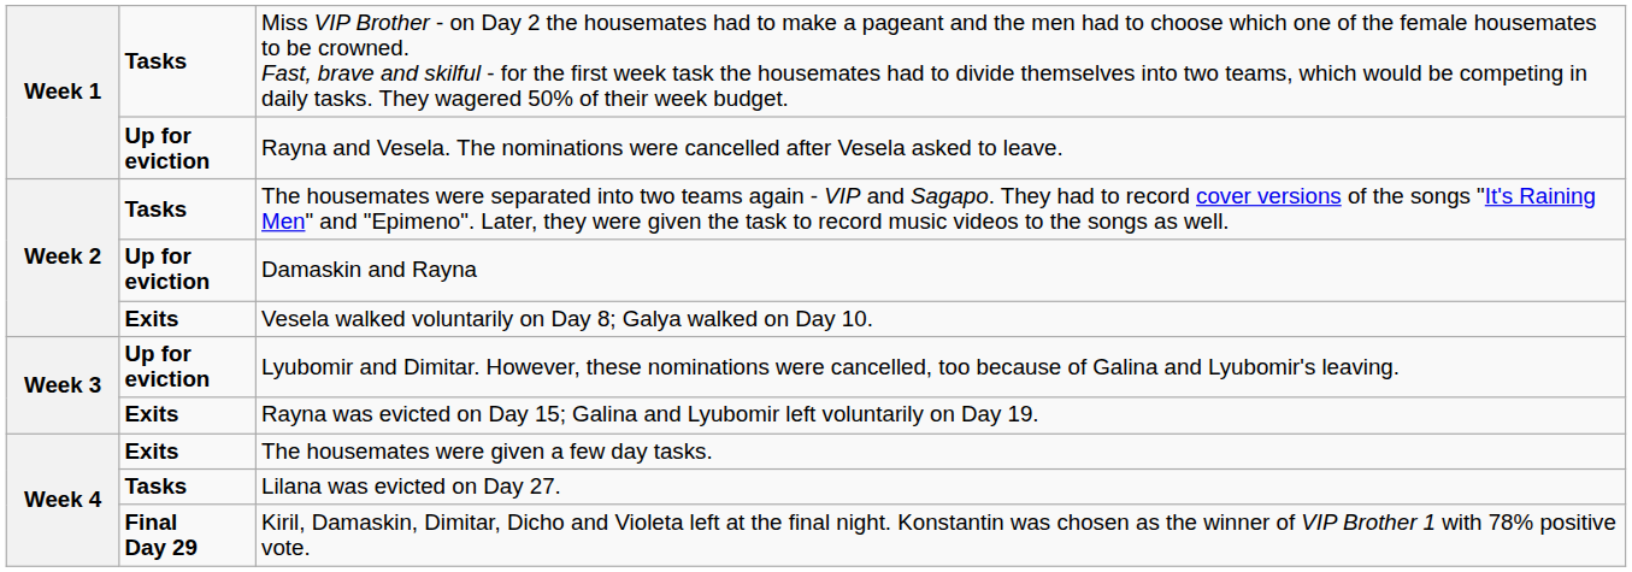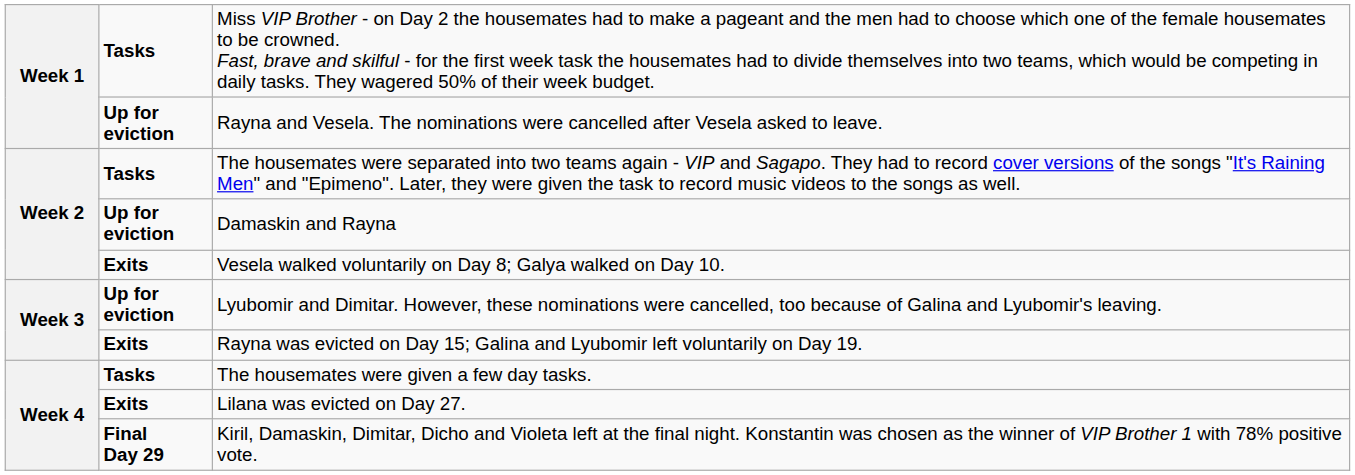The housemates were given a few day tasks. | column 2: Exits -> Tasks
Lilana was evicted on Day 27. | column 2: Tasks -> Exits
